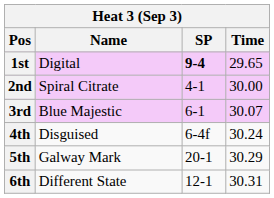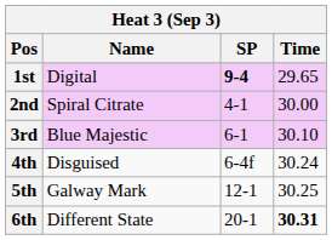3rd | Time: 30.07 -> 30.10
5th | SP: 20-1 -> 12-1
5th | Time: 30.29 -> 30.25
6th | SP: 12-1 -> 20-1
6th | Time: normal -> bold
